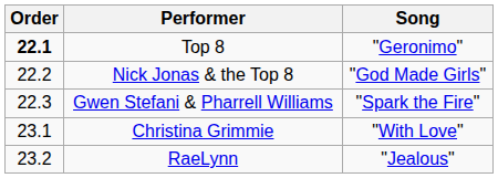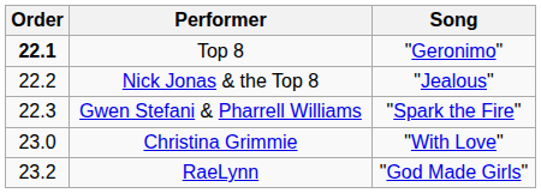Nick Jonas & the Top 8 | Song: "God Made Girls" -> "Jealous"
Christina Grimmie | Order: 23.1 -> 23.0
RaeLynn | Song: "Jealous" -> "God Made Girls"
